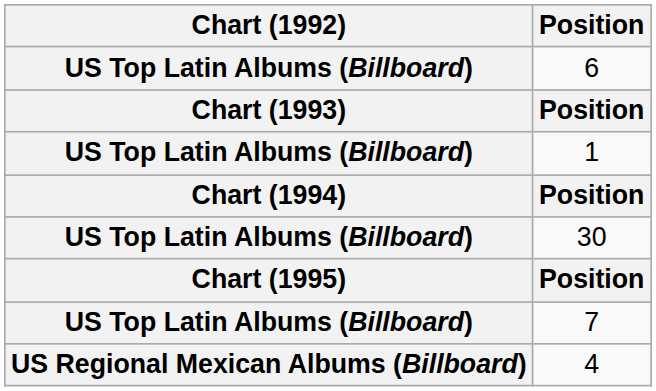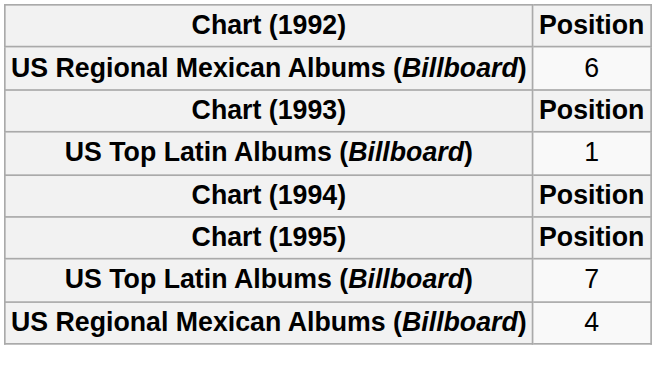6 | Chart (1992): US Top Latin Albums (Billboard) -> US Regional Mexican Albums (Billboard)
- row: US Top Latin Albums (Billboard) | 30
